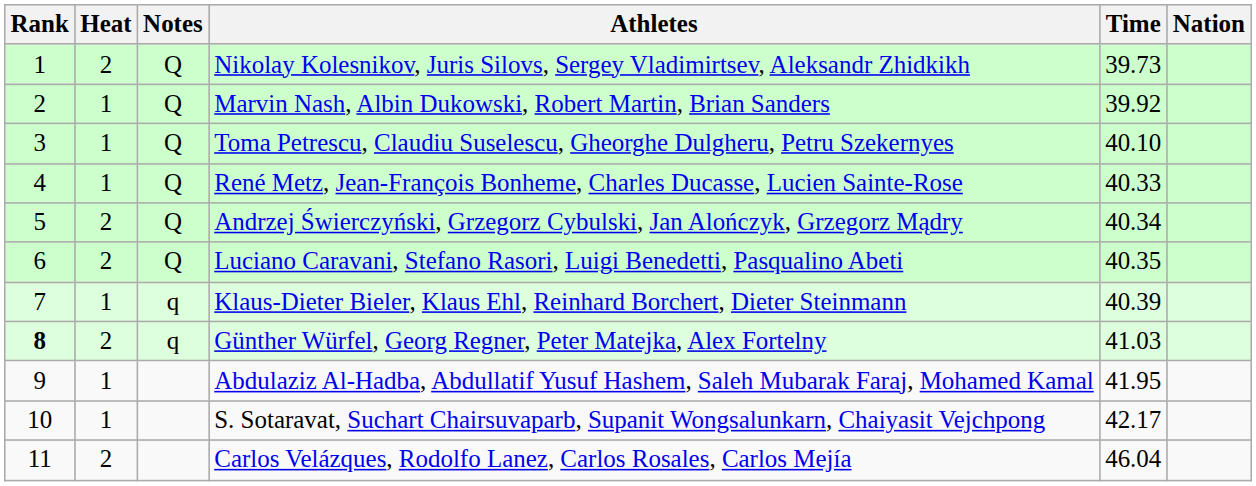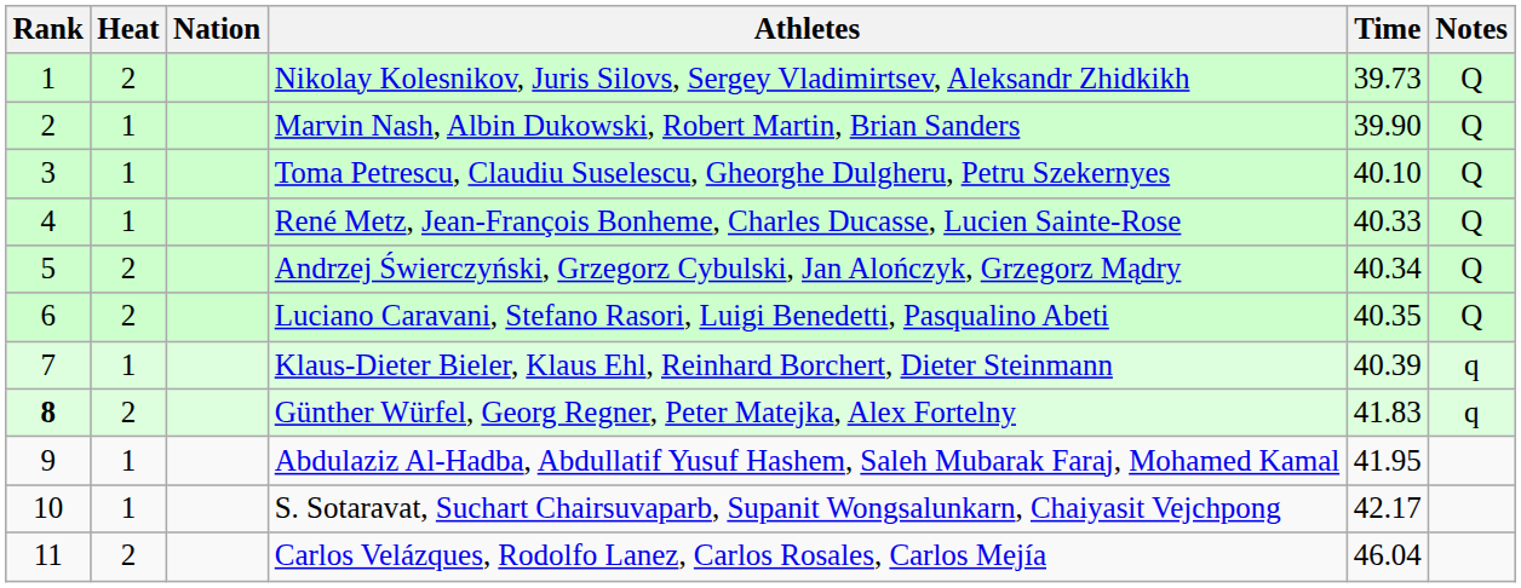columns swapped: Nation <-> Notes
Marvin Nash, Albin Dukowski, Robert Martin, Brian Sanders | Time: 39.92 -> 39.90
Günther Würfel, Georg Regner, Peter Matejka, Alex Fortelny | Time: 41.03 -> 41.83
